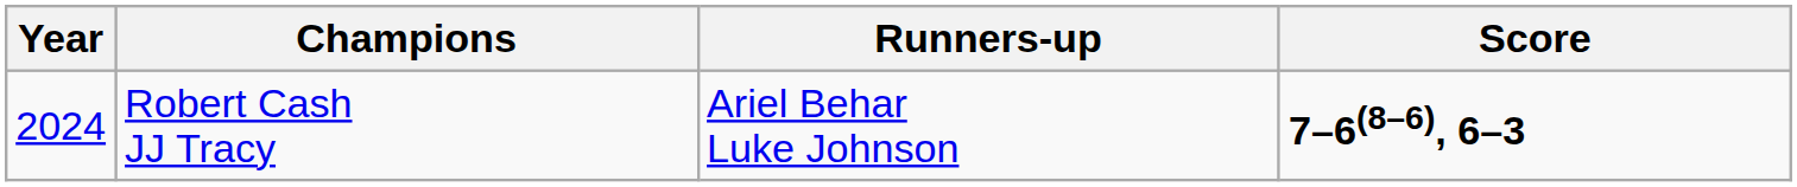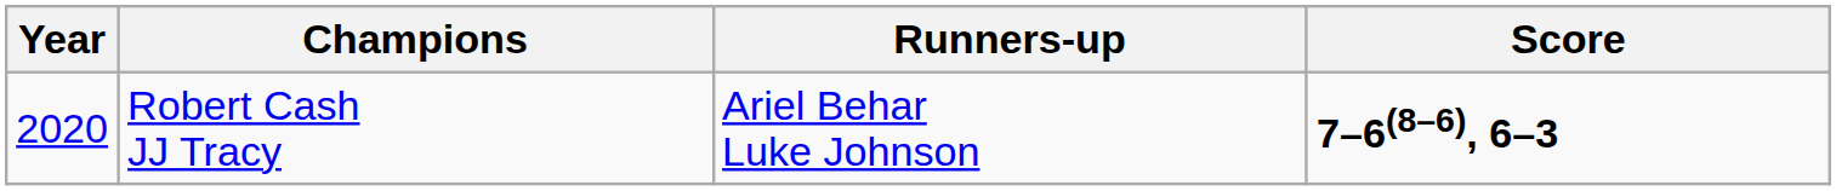Robert Cash JJ Tracy | Year: 2024 -> 2020
